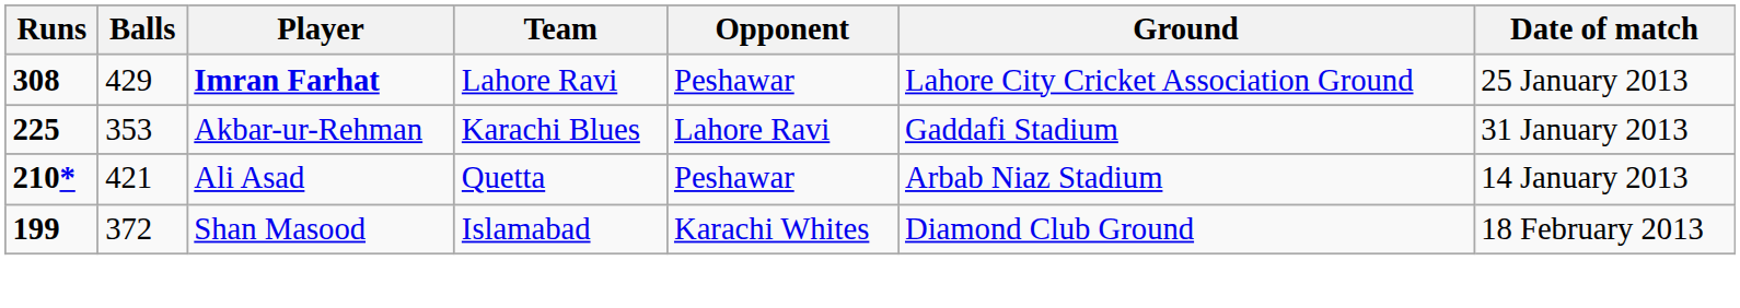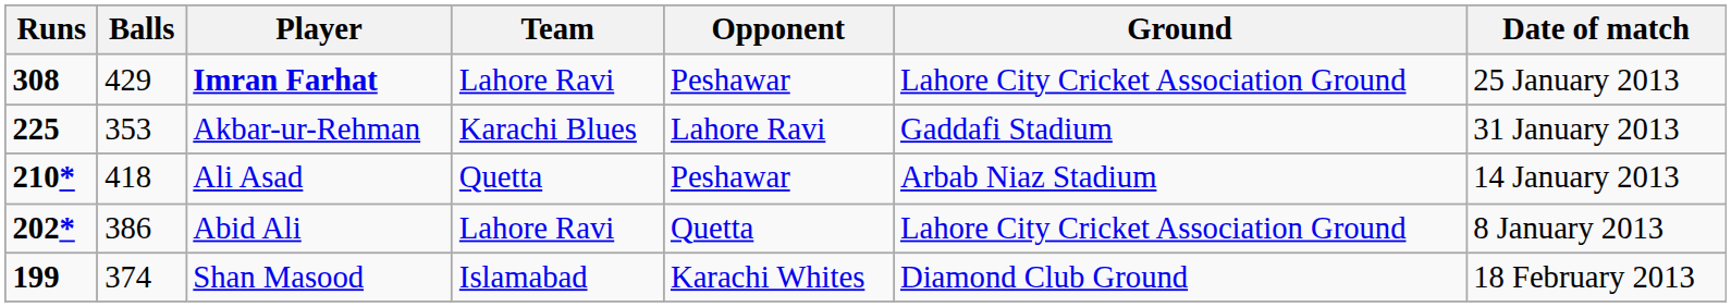Ali Asad | Balls: 421 -> 418
+ row: 202* | 386 | Abid Ali | Lahore Ravi | Quetta | Lahore City Cricket Association Ground | 8 January 2013
Shan Masood | Balls: 372 -> 374
